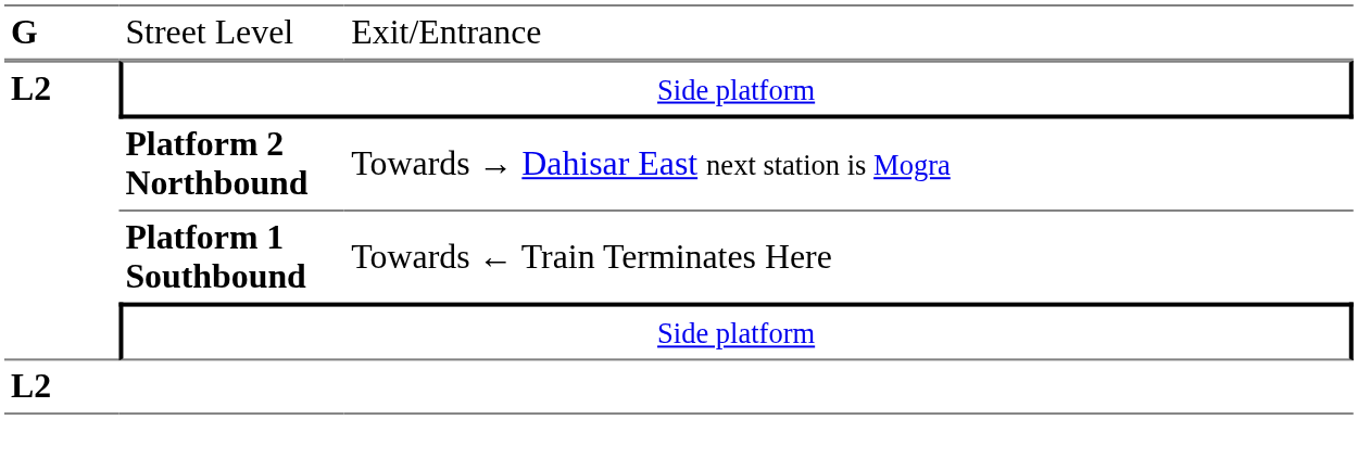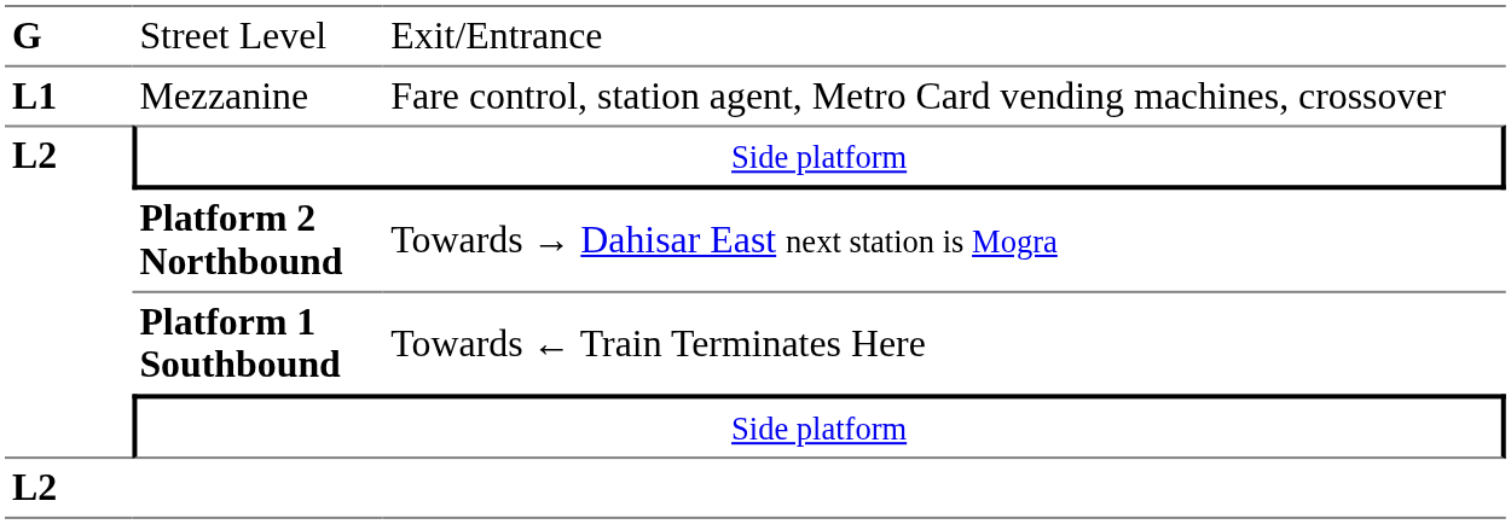+ row: L1 | Mezzanine | Fare control, station agent, Metro Card vending machines, crossover
